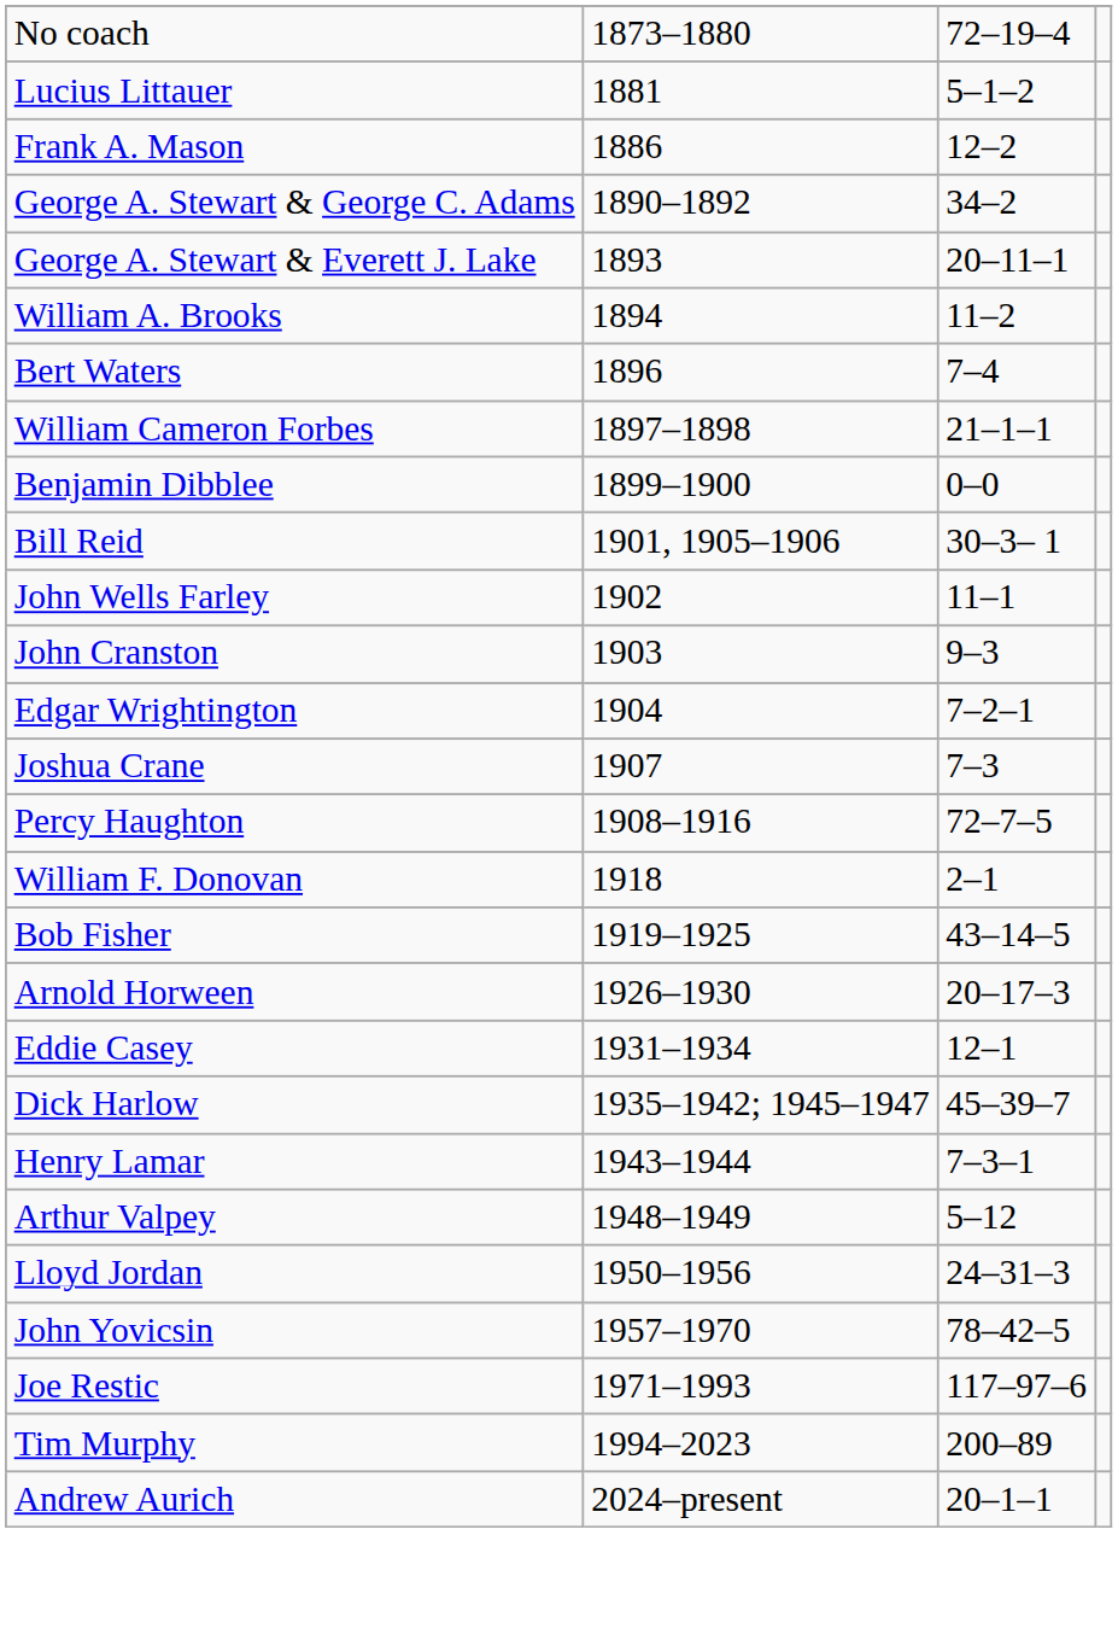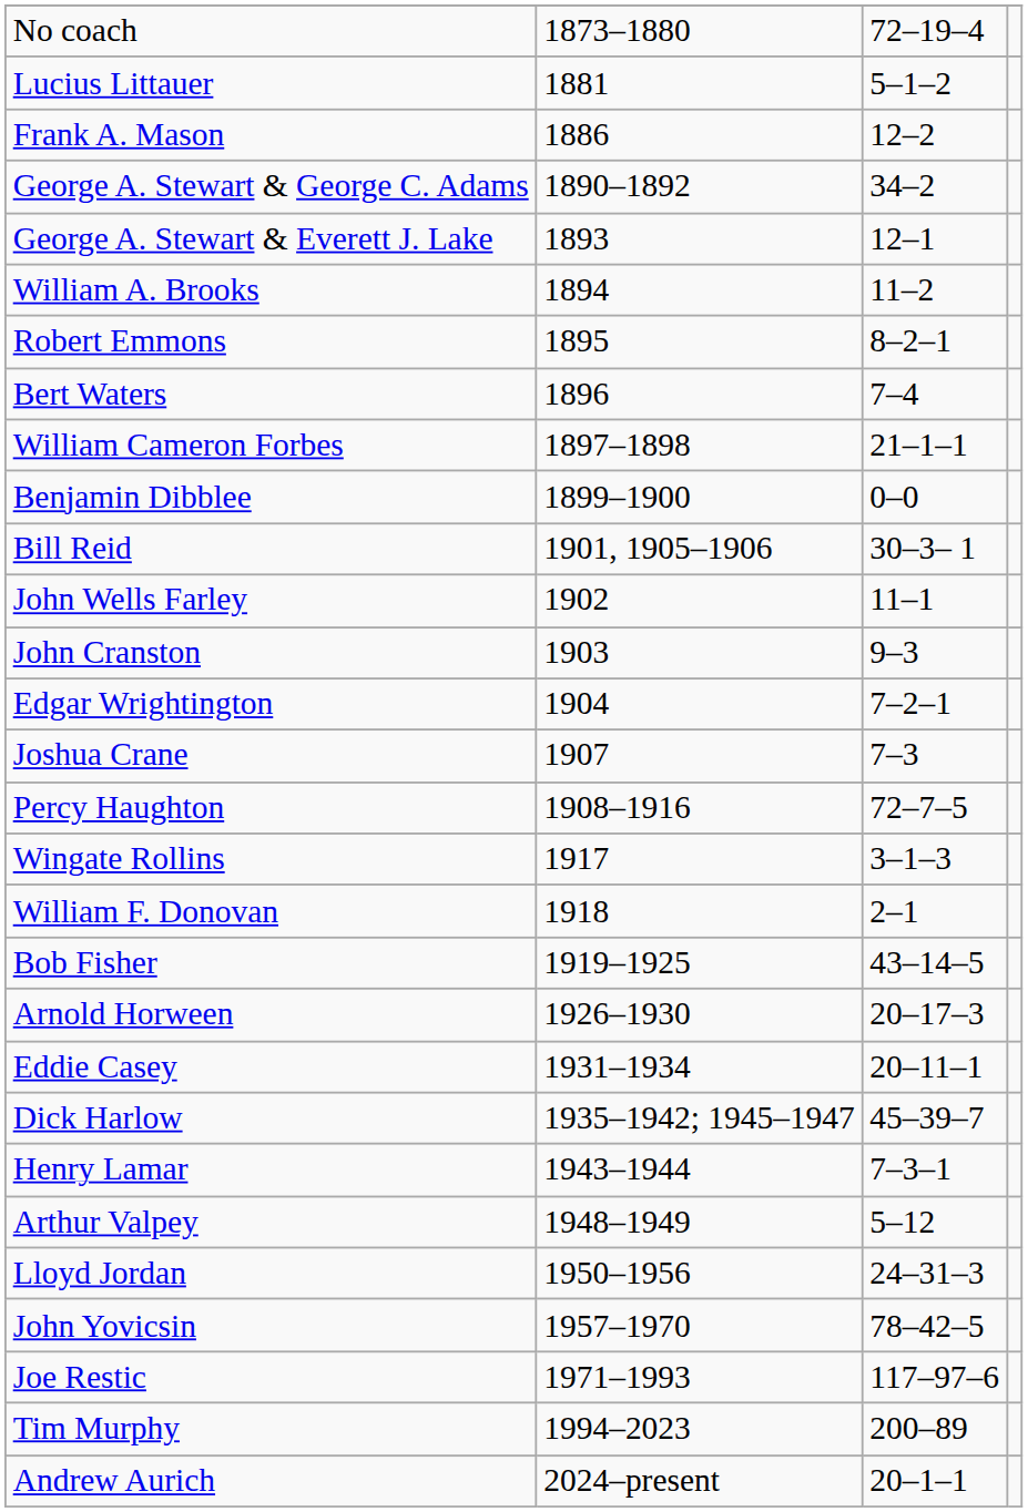George A. Stewart & Everett J. Lake | column 3: 20–11–1 -> 12–1
+ row: Robert Emmons | 1895 | 8–2–1
+ row: Wingate Rollins | 1917 | 3–1–3
Eddie Casey | column 3: 12–1 -> 20–11–1
